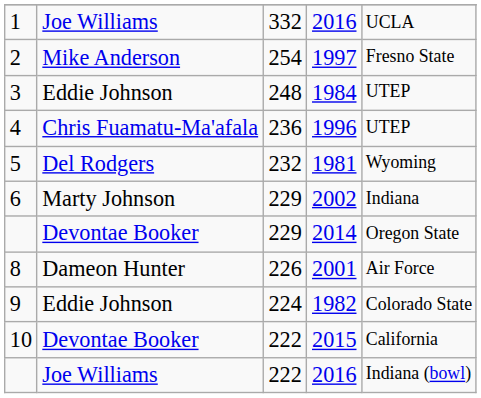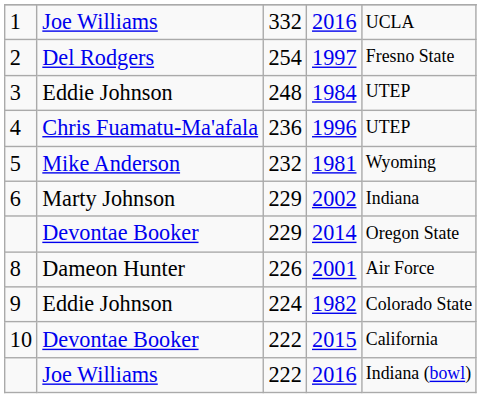2 | column 2: Mike Anderson -> Del Rodgers
5 | column 2: Del Rodgers -> Mike Anderson
